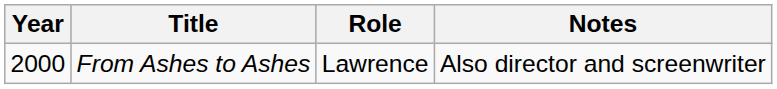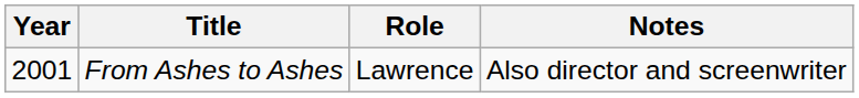From Ashes to Ashes | Year: 2000 -> 2001
